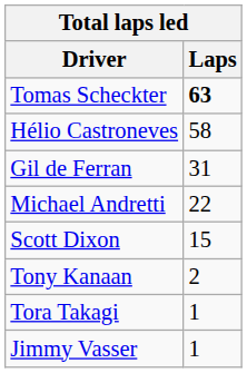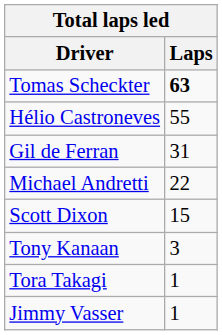Hélio Castroneves | Laps: 58 -> 55
Tony Kanaan | Laps: 2 -> 3
